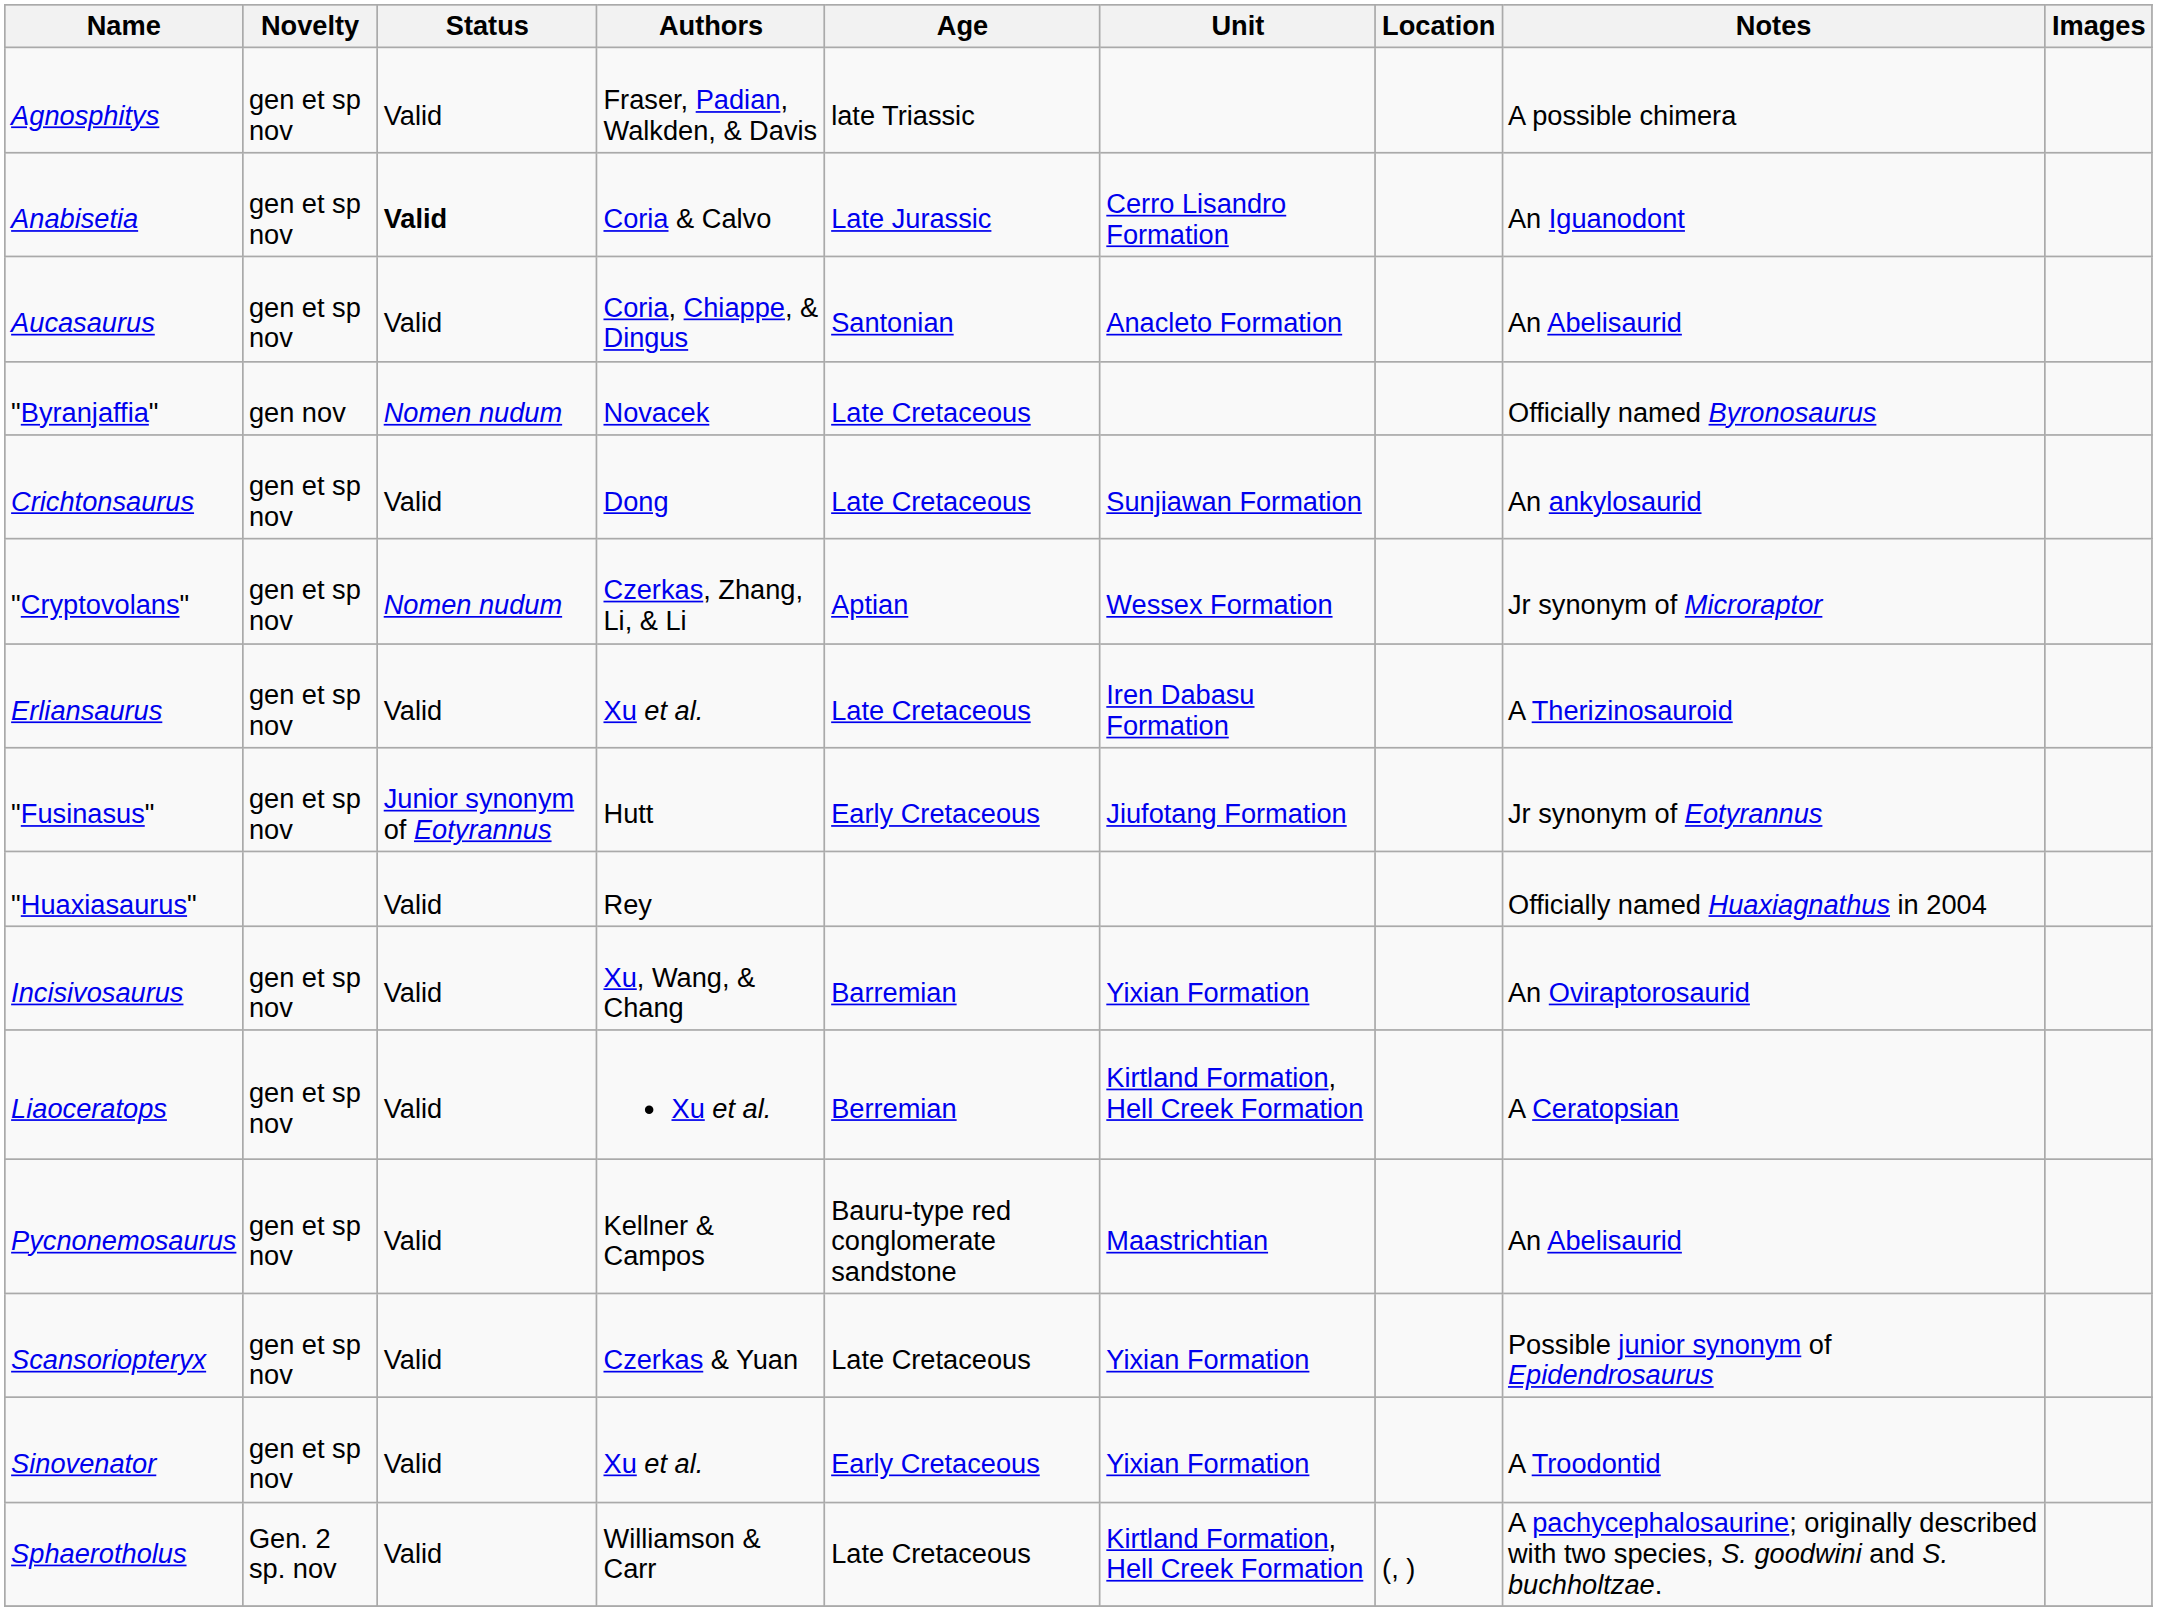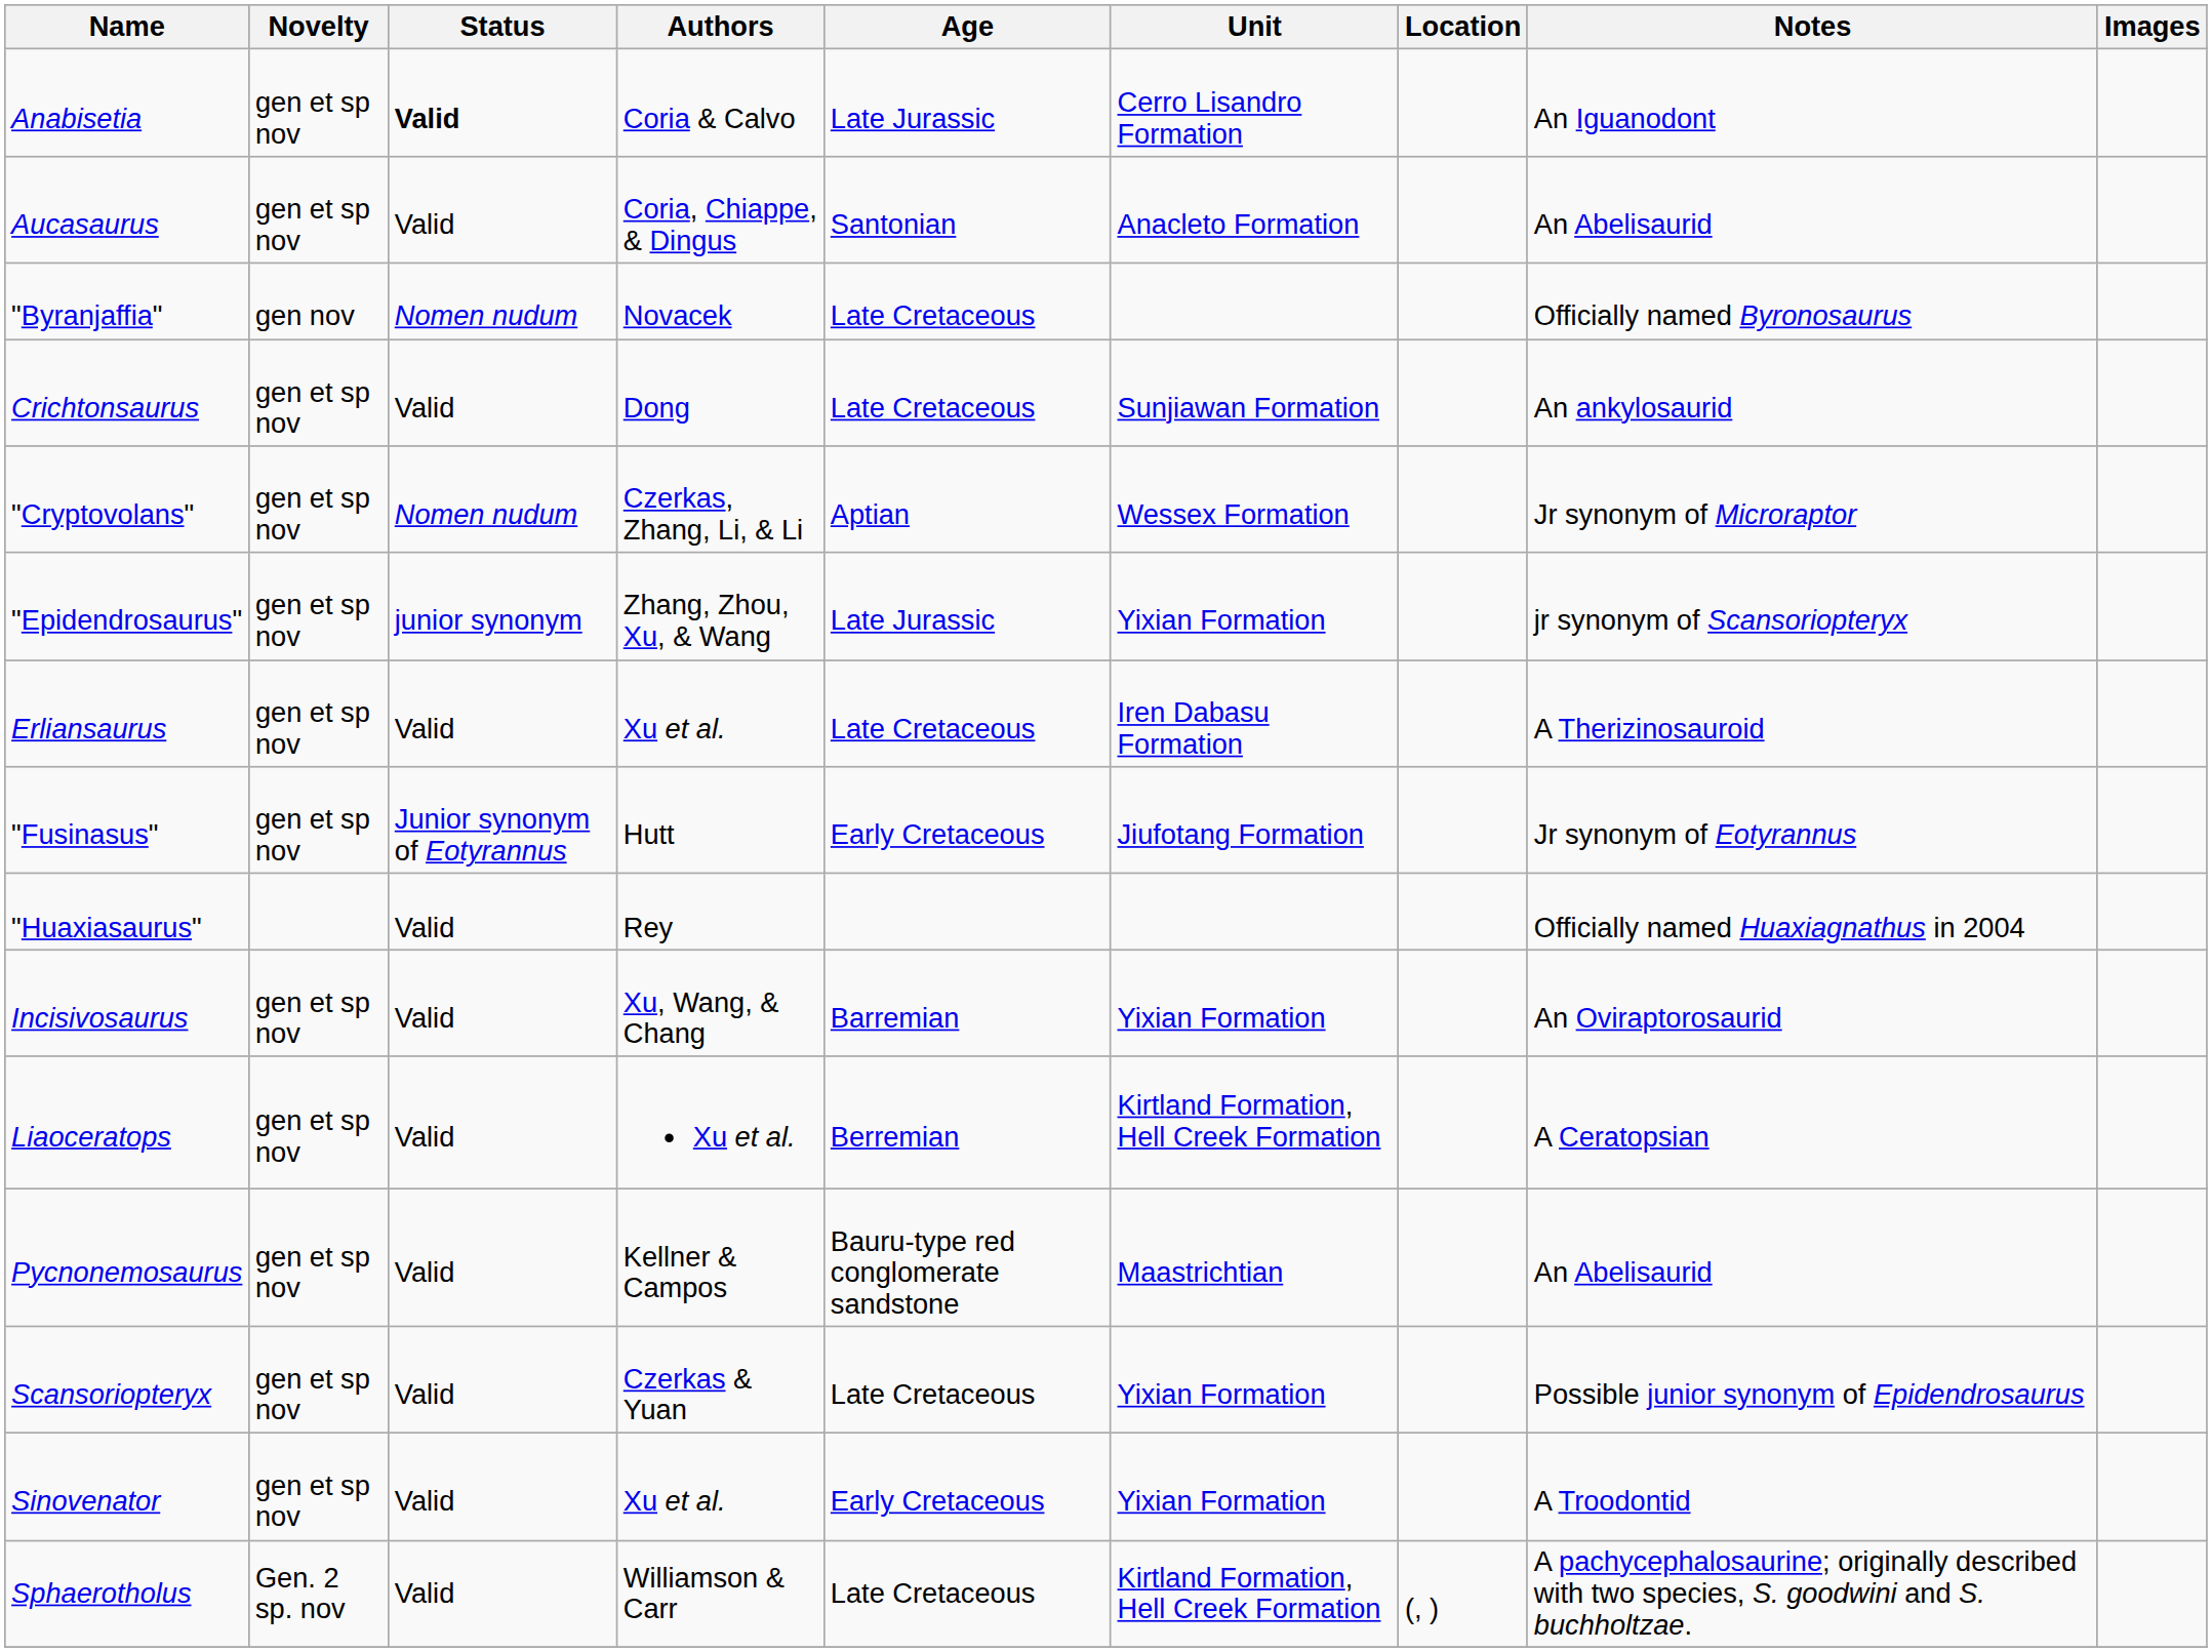- row: Agnosphitys | gen et sp nov | Valid | Fraser, Padian, Walkden, & Davis | late Triassic | A possible chimera
+ row: "Epidendrosaurus" | gen et sp nov | junior synonym | Zhang, Zhou, Xu, & Wang | Late Jurassic | Yixian Formation | jr synonym of Scansoriopteryx
